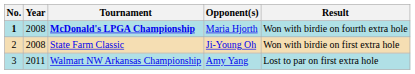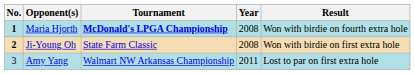columns swapped: Year <-> Opponent(s)
State Farm Classic | No.: normal -> bold
